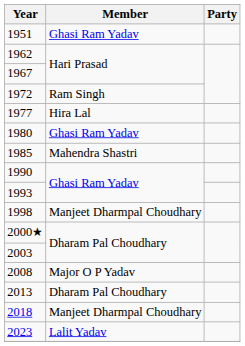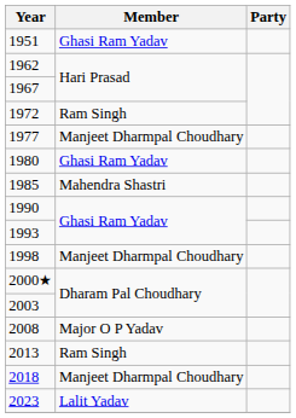1977 | Member: Hira Lal -> Manjeet Dharmpal Choudhary
2013 | Member: Dharam Pal Choudhary -> Ram Singh
